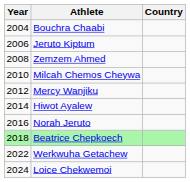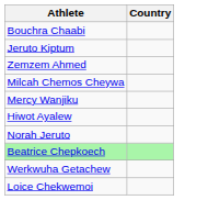- column: Year | 2004 | 2006 | 2008 | 2010 | 2012 | 2014 | 2016 | 2018 | 2022 | 2024
